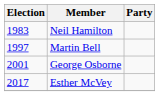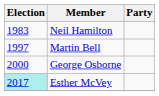George Osborne | Election: 2001 -> 2000
Esther McVey | Election: no background -> paleturquoise background
